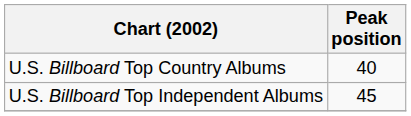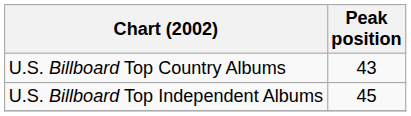U.S. Billboard Top Country Albums | Peak position: 40 -> 43
